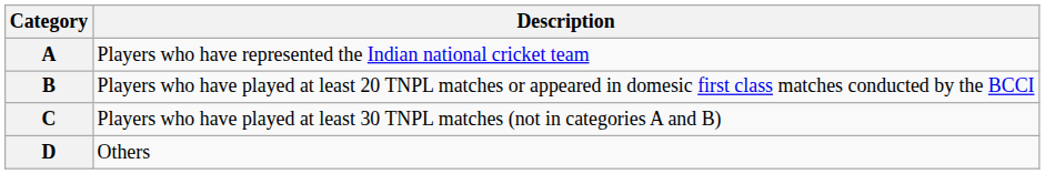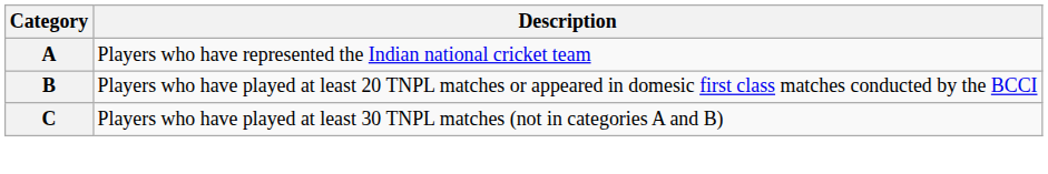- row: D | Others
